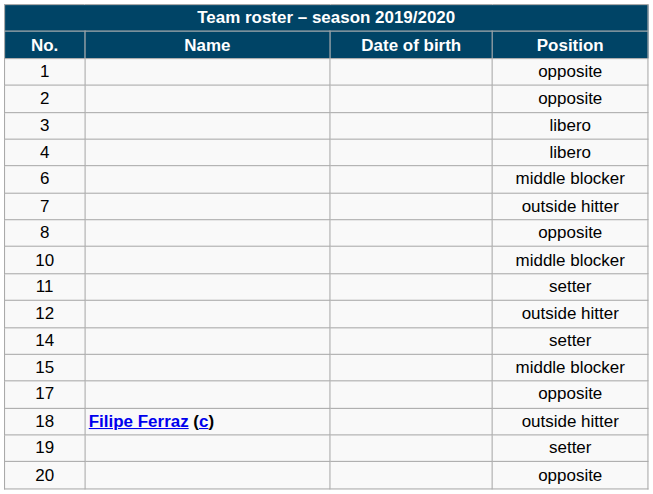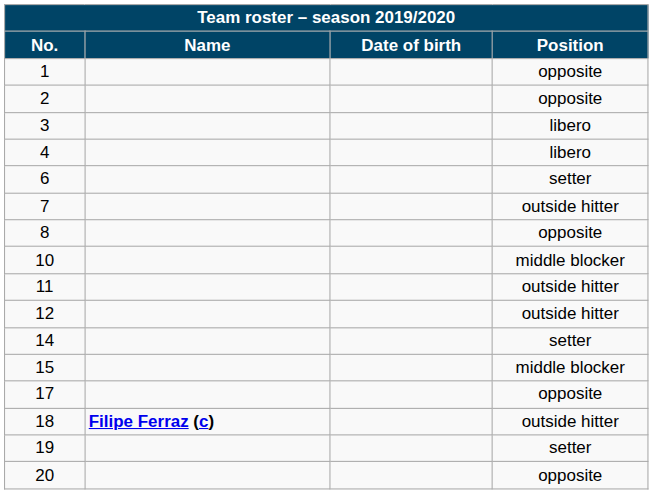6 | Position: middle blocker -> setter
11 | Position: setter -> outside hitter
